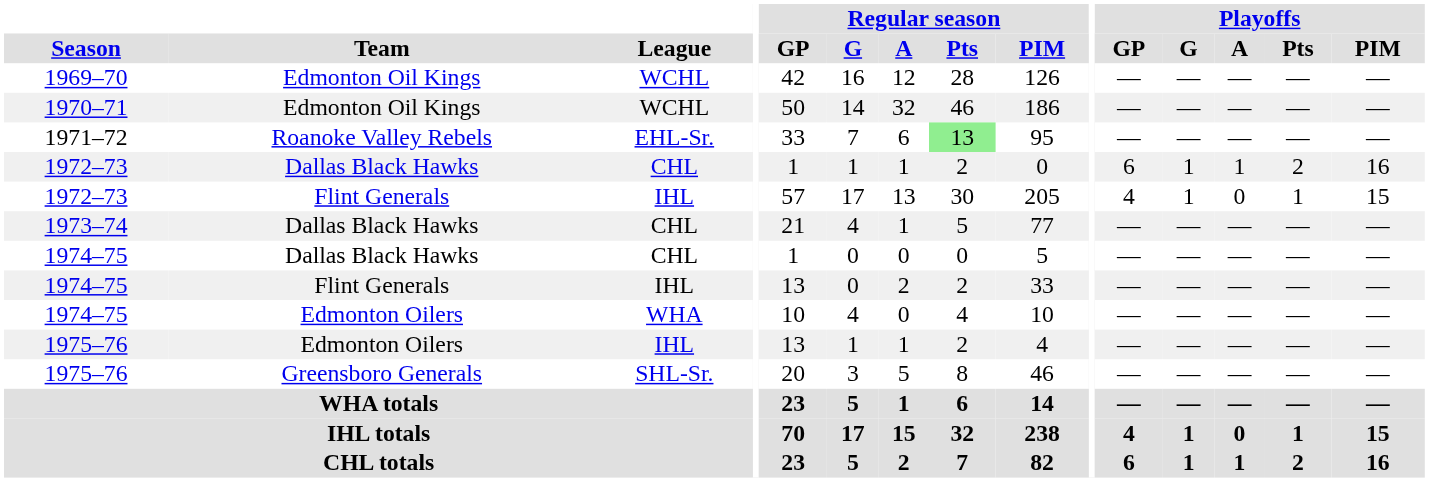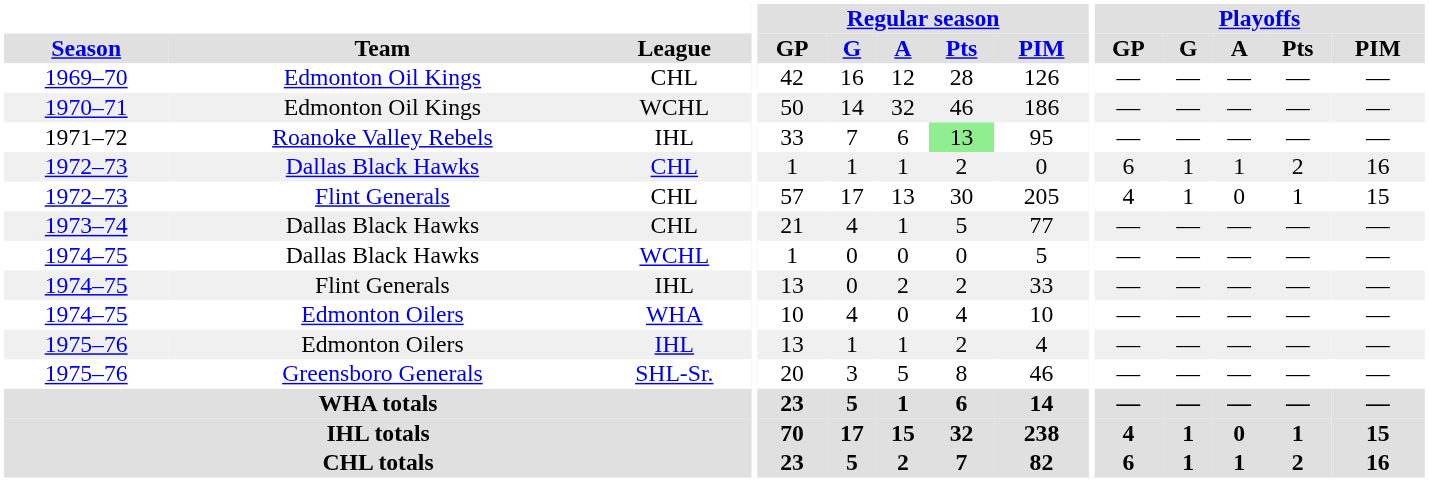1969–70 | League: WCHL -> CHL
1971–72 | League: EHL-Sr. -> IHL
1972–73 / Flint Generals | League: IHL -> CHL
1974–75 / Dallas Black Hawks | League: CHL -> WCHL
